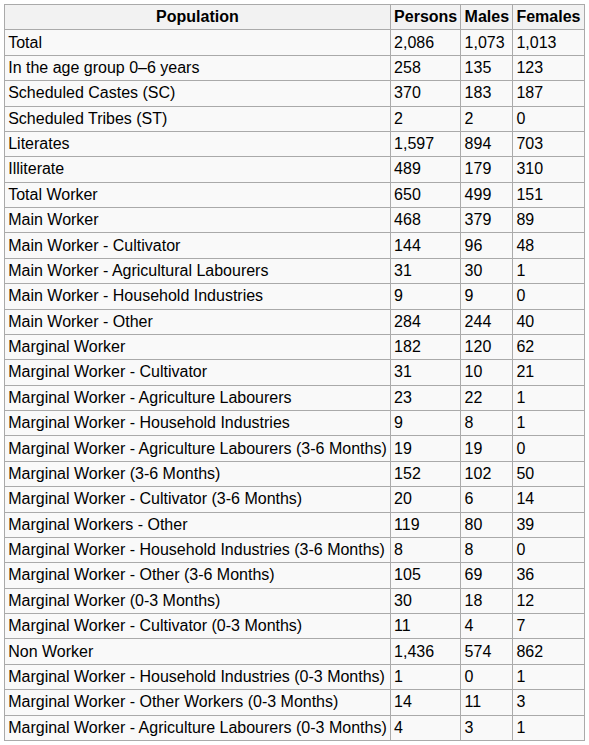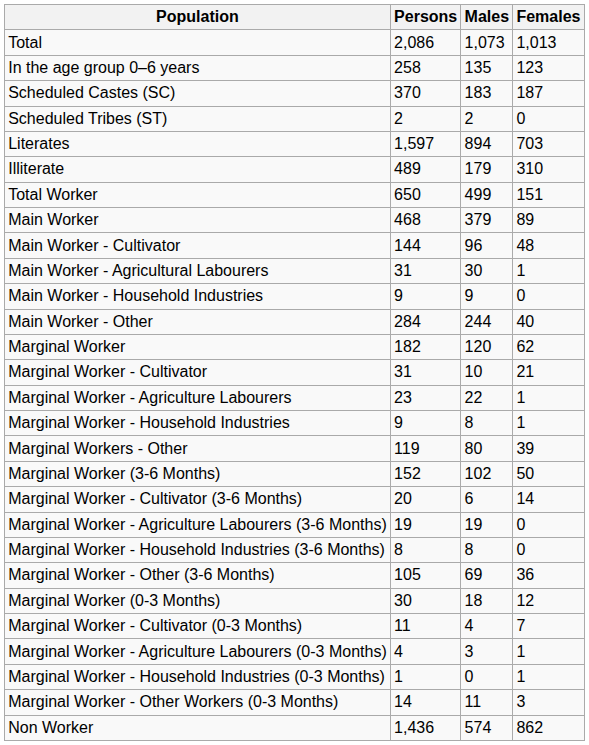rows swapped: Marginal Workers - Other <-> Marginal Worker - Agriculture Labourers (3-6 Months)
rows swapped: Marginal Worker - Agriculture Labourers (0-3 Months) <-> Non Worker
